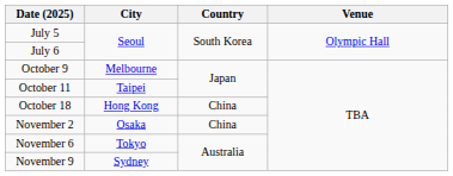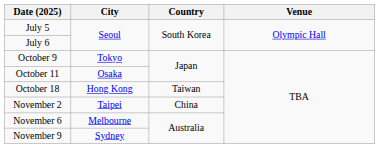October 9 | City: Melbourne -> Tokyo
October 11 | City: Taipei -> Osaka
October 18 | Country: China -> Taiwan
November 2 | City: Osaka -> Taipei
November 6 | City: Tokyo -> Melbourne
